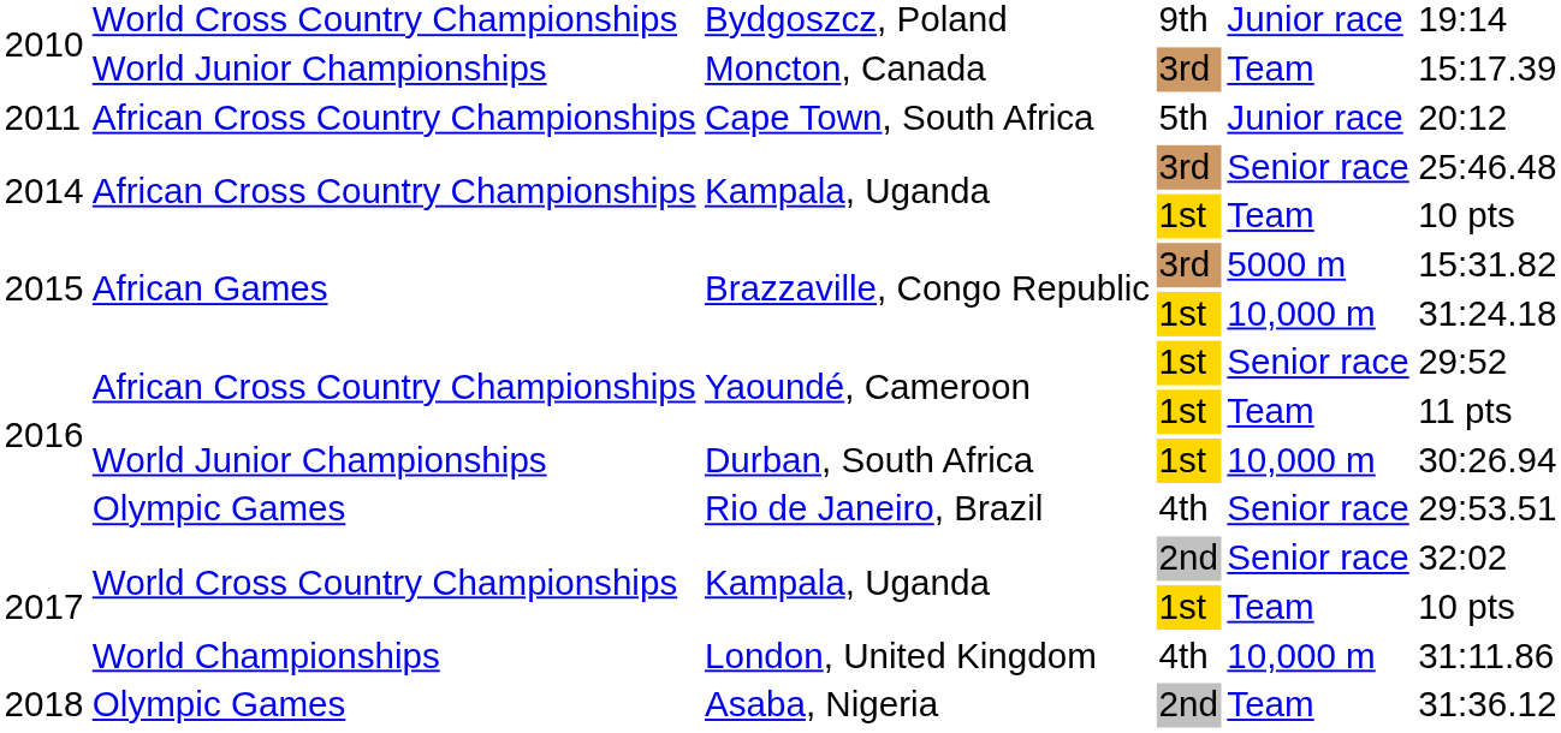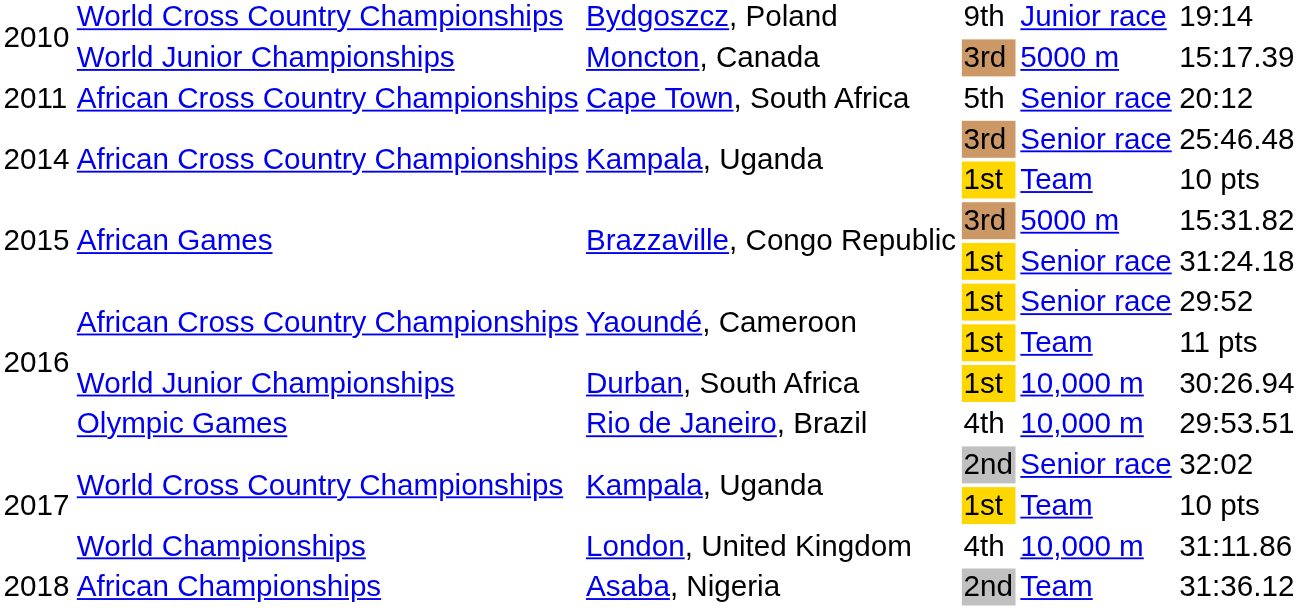Moncton, Canada | column 5: Team -> 5000 m
Cape Town, South Africa | column 5: Junior race -> Senior race
Brazzaville, Congo Republic / 1st | column 5: 10,000 m -> Senior race
Rio de Janeiro, Brazil | column 5: Senior race -> 10,000 m
Asaba, Nigeria | column 2: Olympic Games -> African Championships
